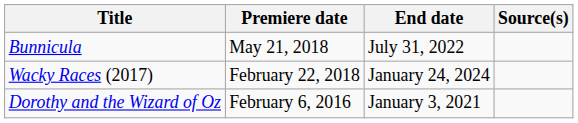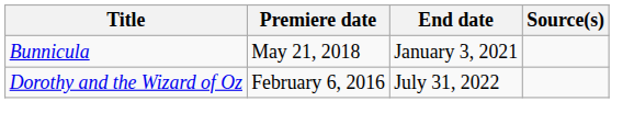Bunnicula | End date: July 31, 2022 -> January 3, 2021
- row: Wacky Races (2017) | February 22, 2018 | January 24, 2024
Dorothy and the Wizard of Oz | End date: January 3, 2021 -> July 31, 2022
